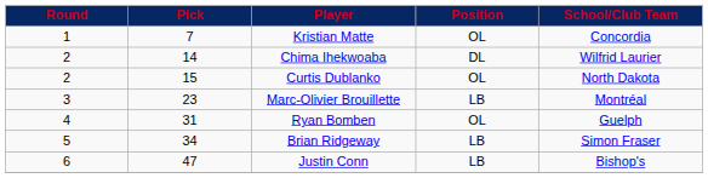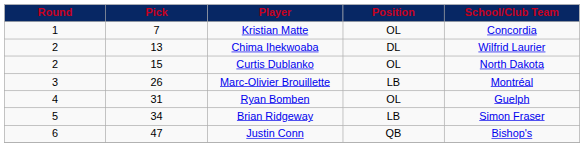Chima Ihekwoaba | Pick: 14 -> 13
Marc-Olivier Brouillette | Pick: 23 -> 26
Justin Conn | Position: LB -> QB
